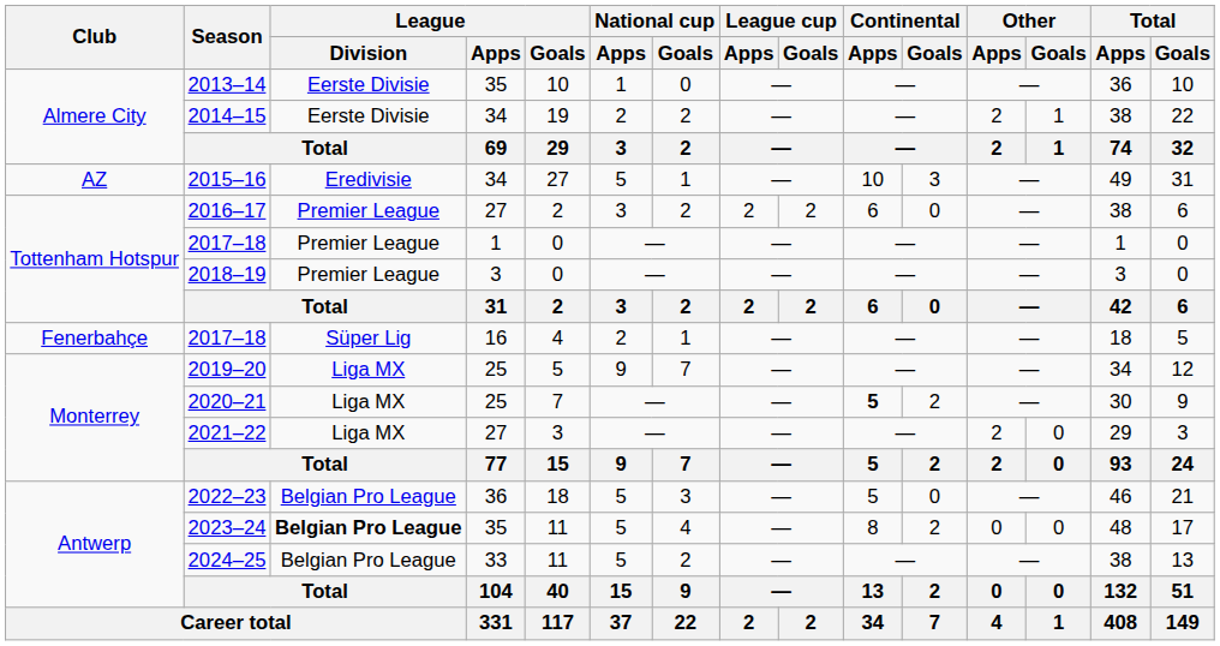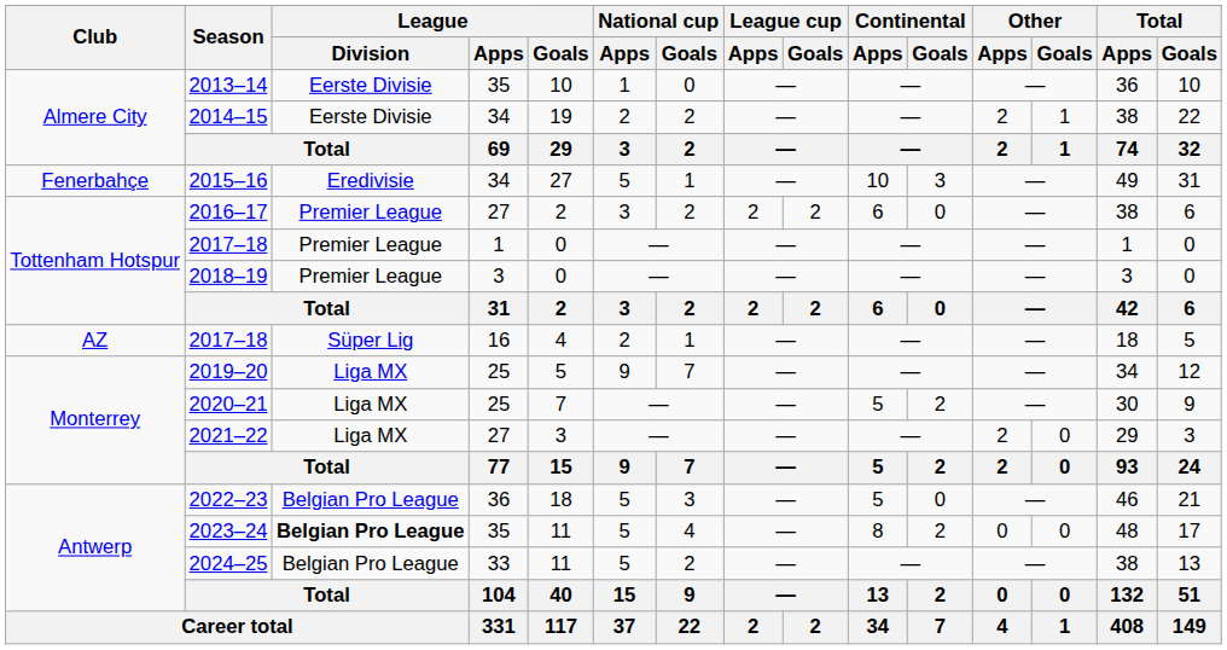2015–16 | Club: AZ -> Fenerbahçe
2017–18 / 16 | Club: Fenerbahçe -> AZ
2020–21 | Continental / Apps: bold -> normal
